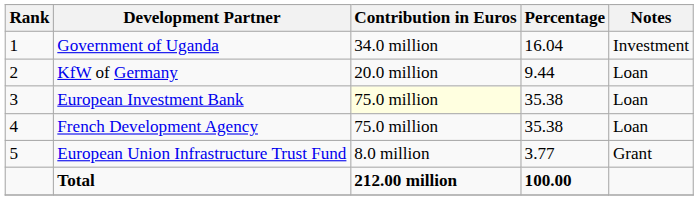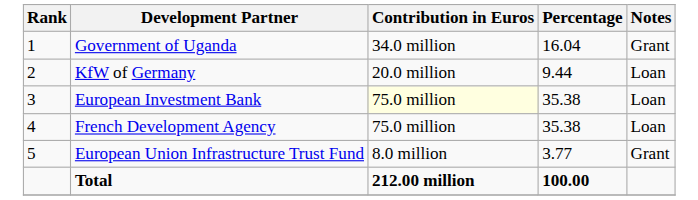Government of Uganda | Notes: Investment -> Grant
